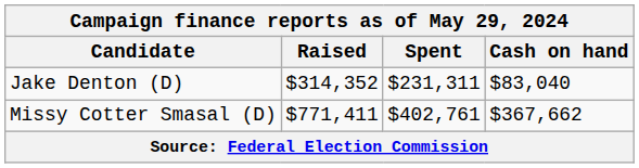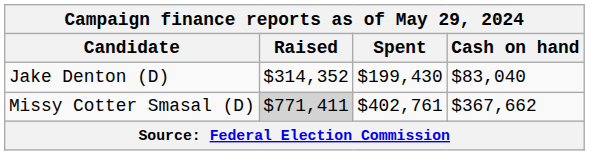Jake Denton (D) | Spent: $231,311 -> $199,430
Missy Cotter Smasal (D) | Raised: no background -> lightgrey background
